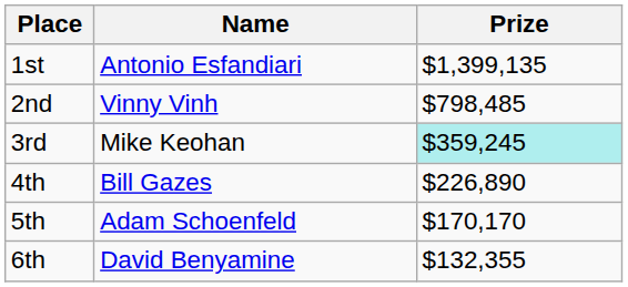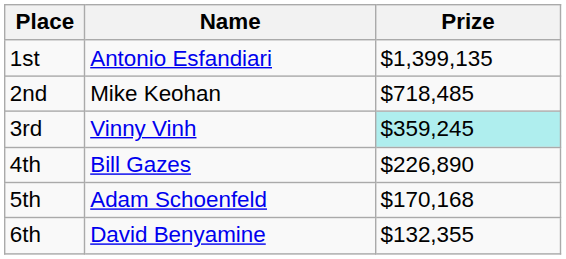2nd | Name: Vinny Vinh -> Mike Keohan
2nd | Prize: $798,485 -> $718,485
3rd | Name: Mike Keohan -> Vinny Vinh
5th | Prize: $170,170 -> $170,168
